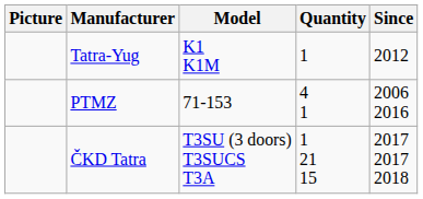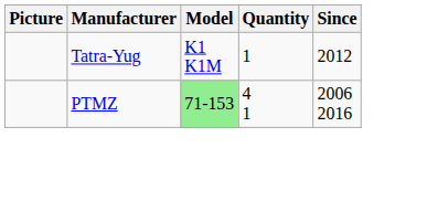PTMZ | Model: no background -> lightgreen background
- row: ČKD Tatra | T3SU (3 doors) T3SUCS T3A | 1 21 15 | 2017 2017 2018
